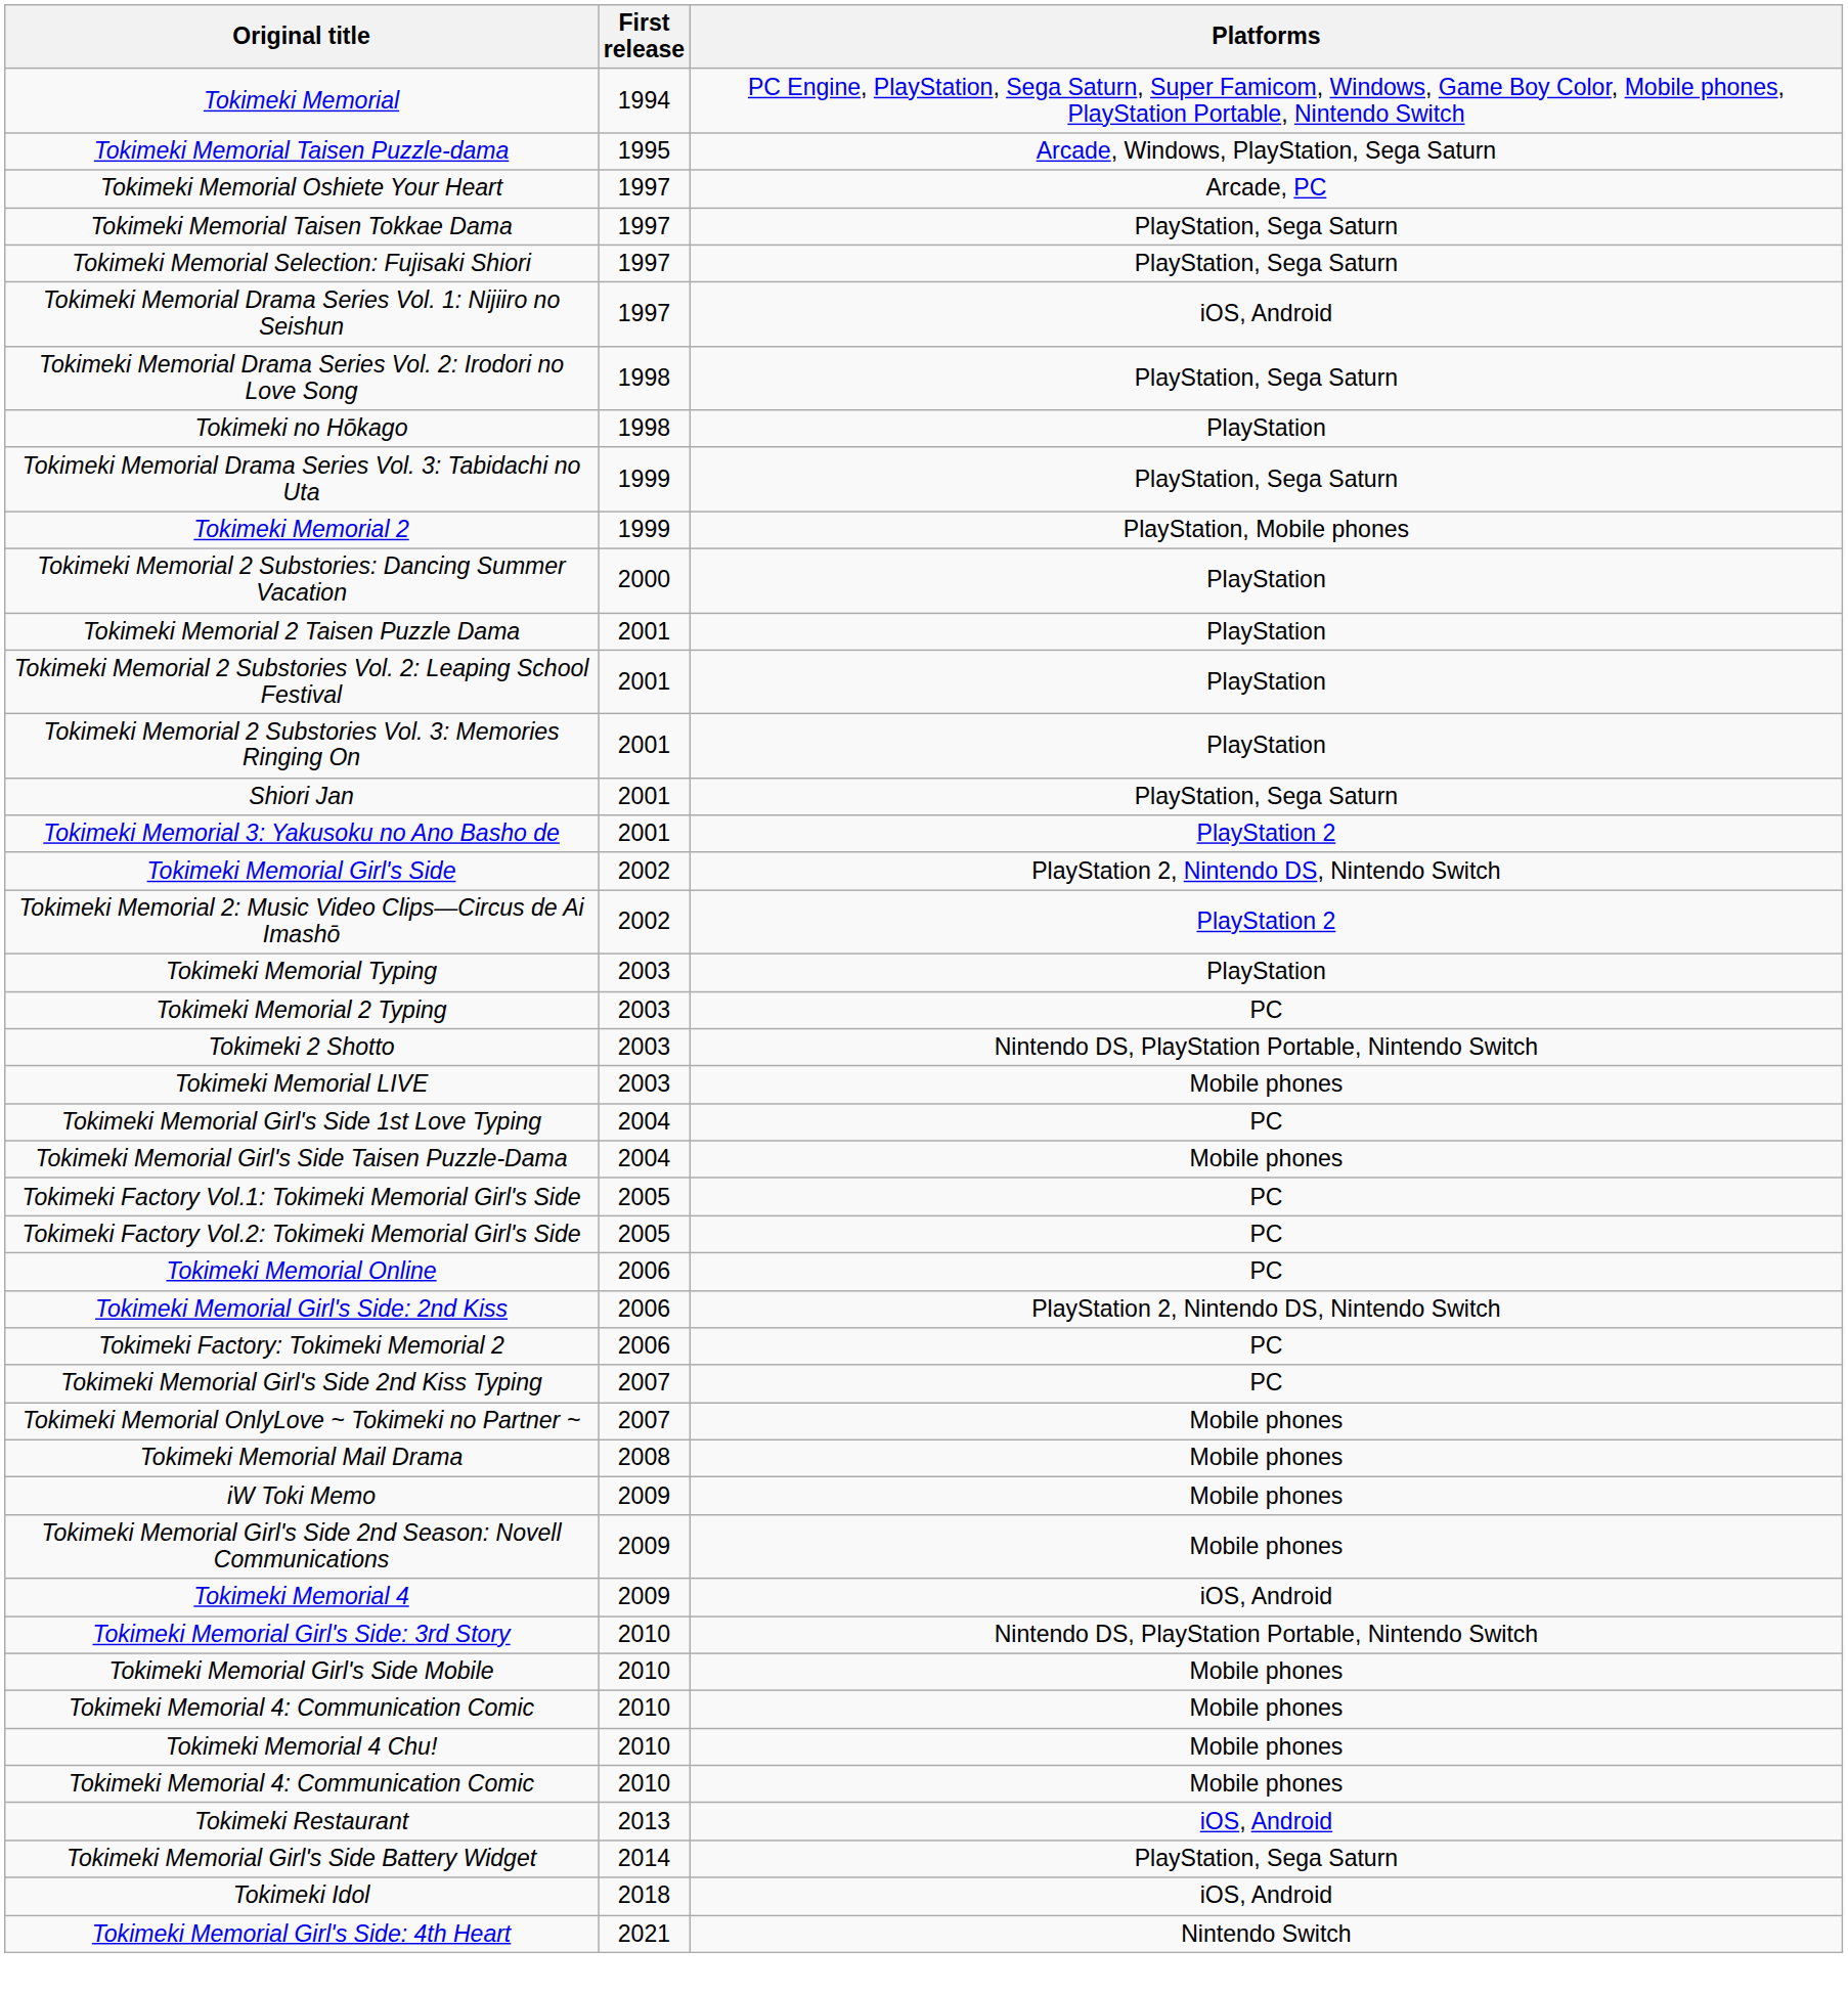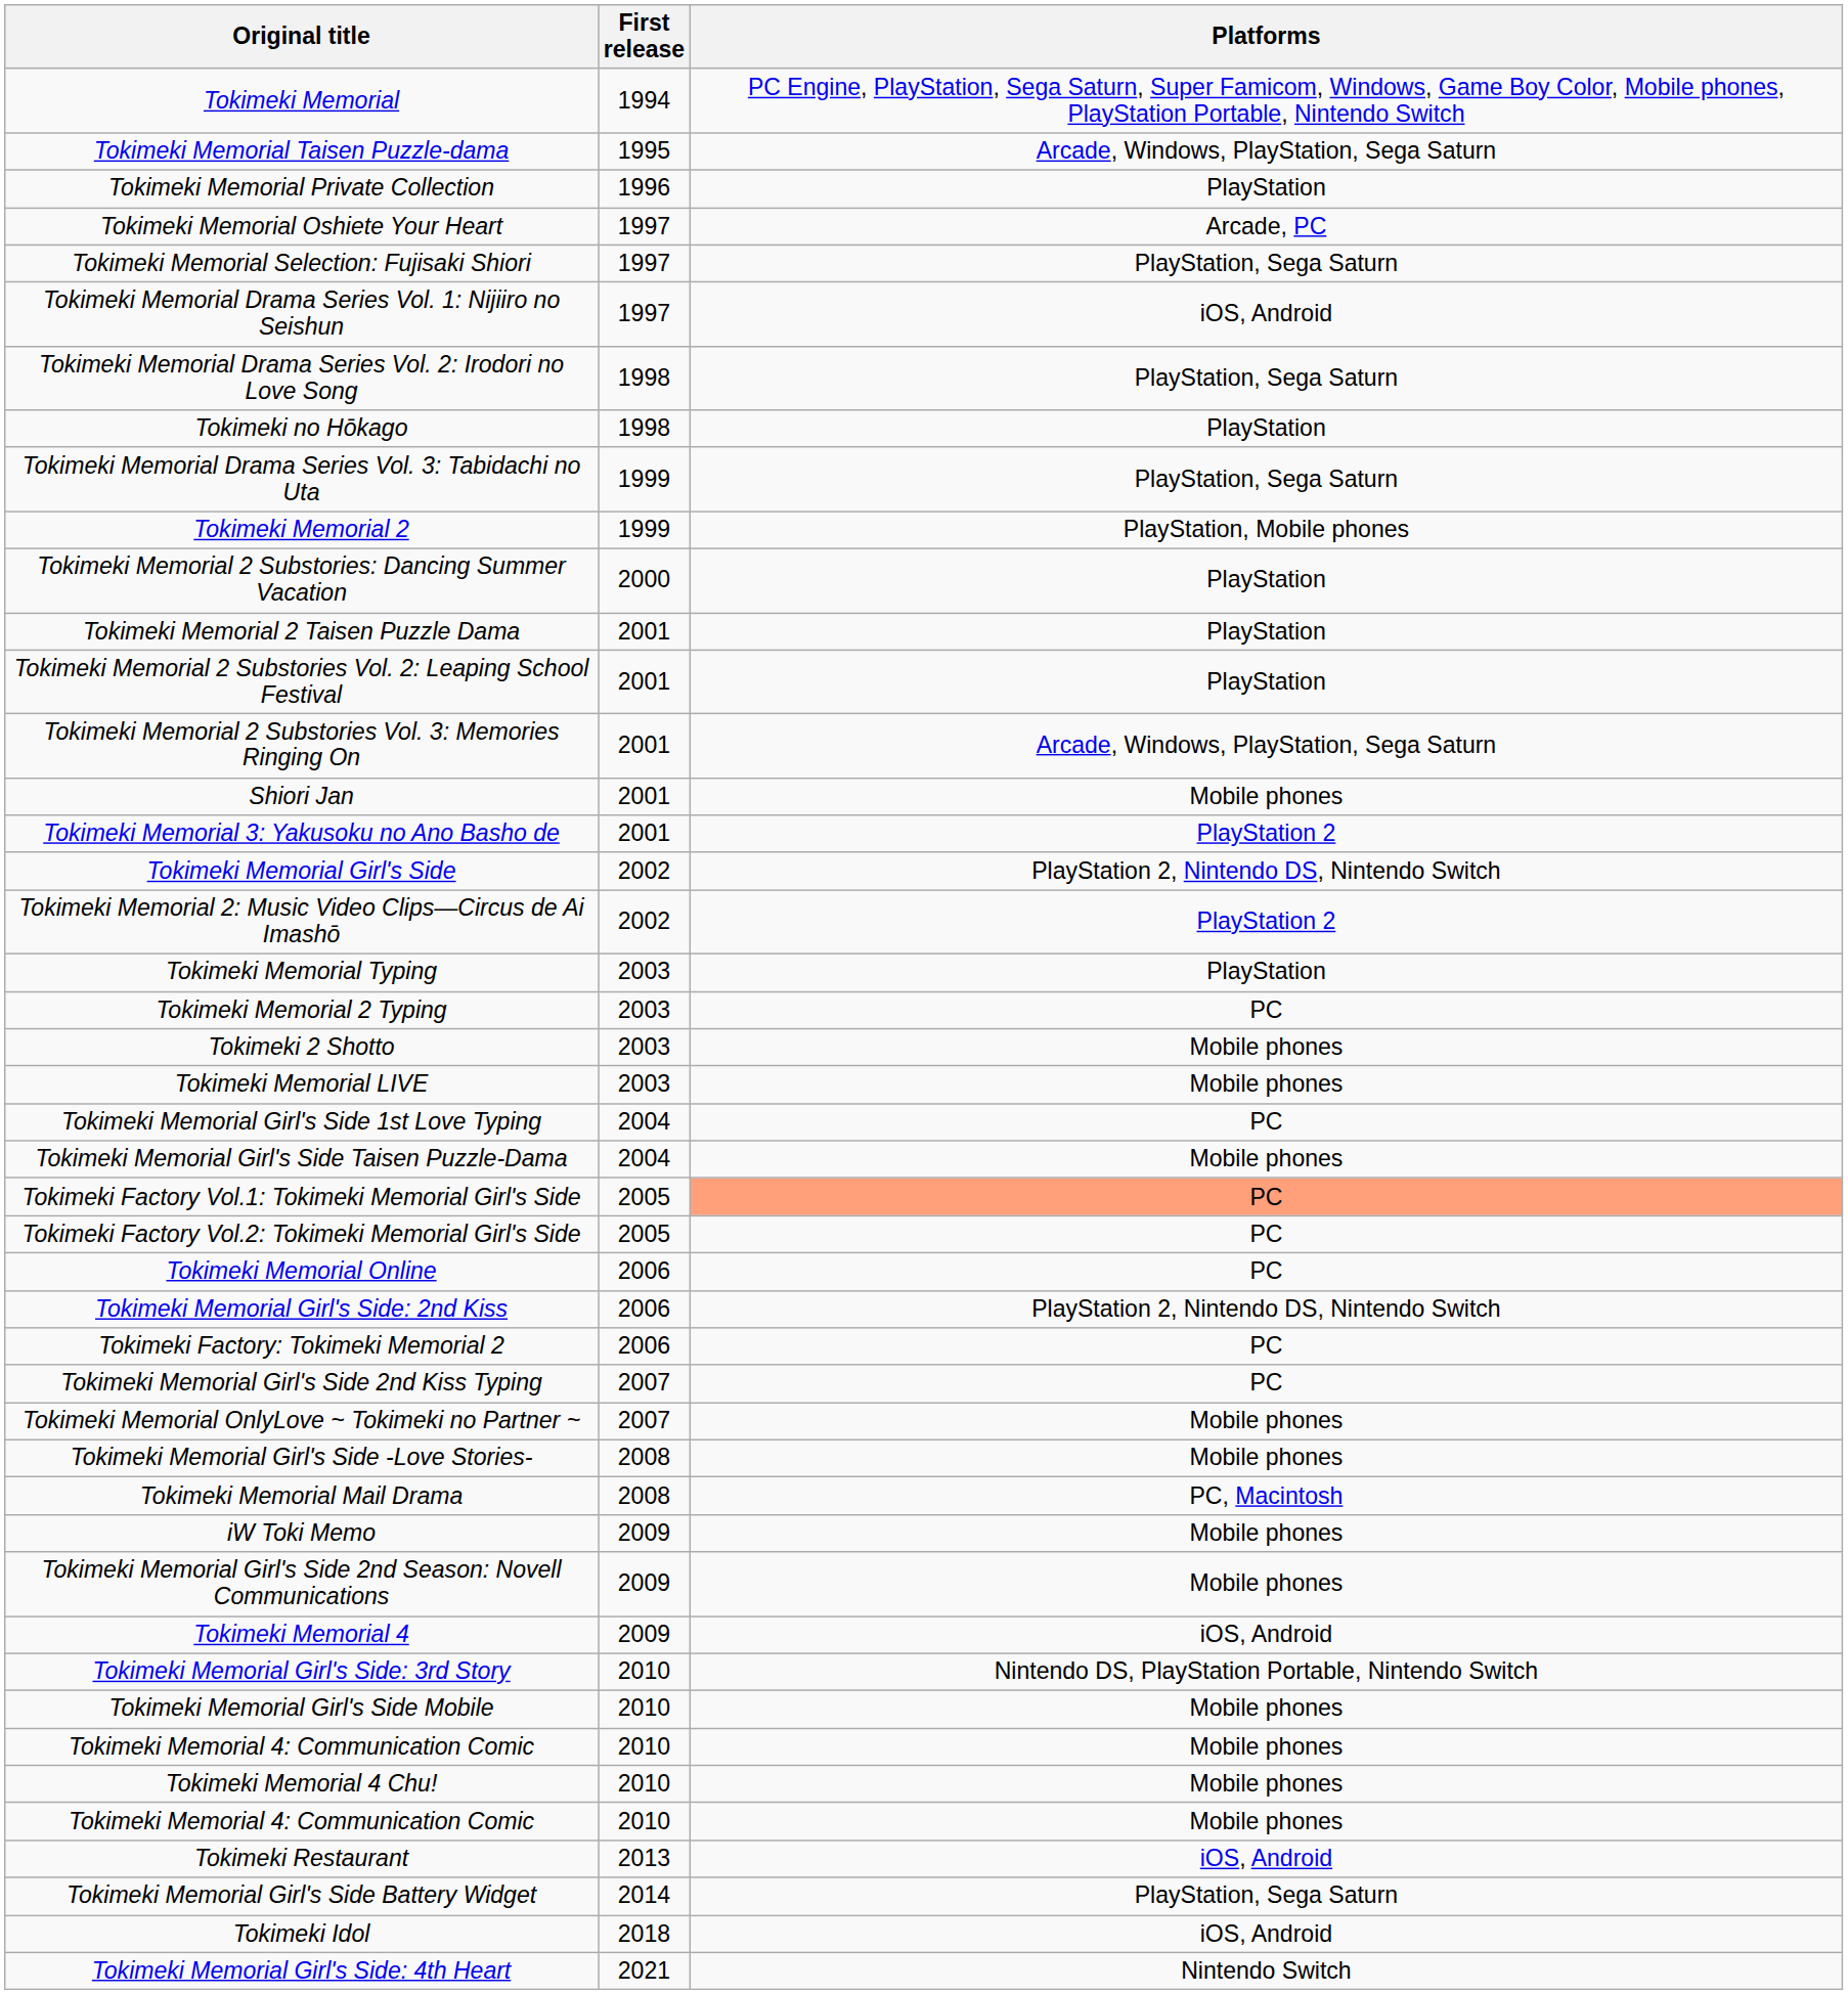+ row: Tokimeki Memorial Private Collection | 1996 | PlayStation
- row: Tokimeki Memorial Taisen Tokkae Dama | 1997 | PlayStation, Sega Saturn
Tokimeki Memorial 2 Substories Vol. 3: Memories Ringing On | Platforms: PlayStation -> Arcade, Windows, PlayStation, Sega Saturn
Shiori Jan | Platforms: PlayStation, Sega Saturn -> Mobile phones
Tokimeki 2 Shotto | Platforms: Nintendo DS, PlayStation Portable, Nintendo Switch -> Mobile phones
Tokimeki Factory Vol.1: Tokimeki Memorial Girl's Side | Platforms: no background -> lightsalmon background
+ row: Tokimeki Memorial Girl's Side -Love Stories- | 2008 | Mobile phones
Tokimeki Memorial Mail Drama | Platforms: Mobile phones -> PC, Macintosh
